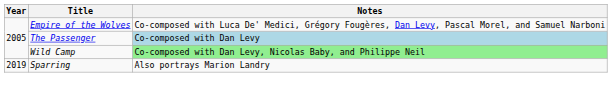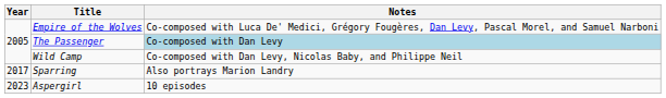Wild Camp | Notes: lightgreen background -> no background
Sparring | Year: 2019 -> 2017
+ row: 2023 | Aspergirl | 10 episodes
